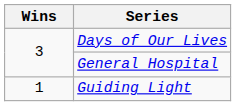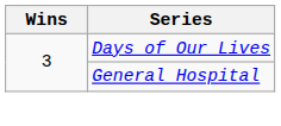- row: 1 | Guiding Light
